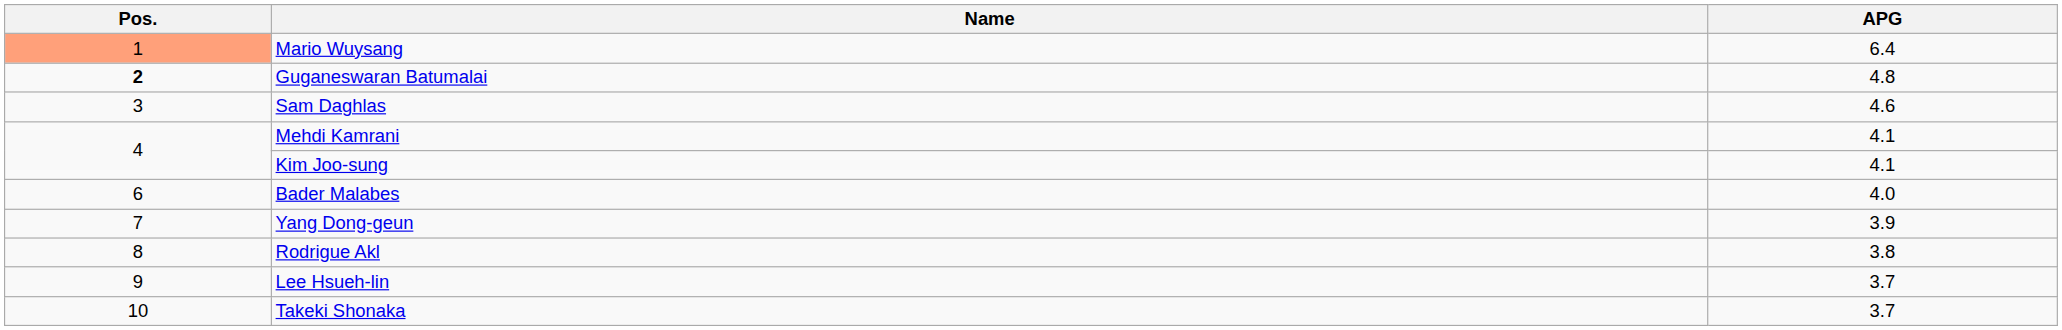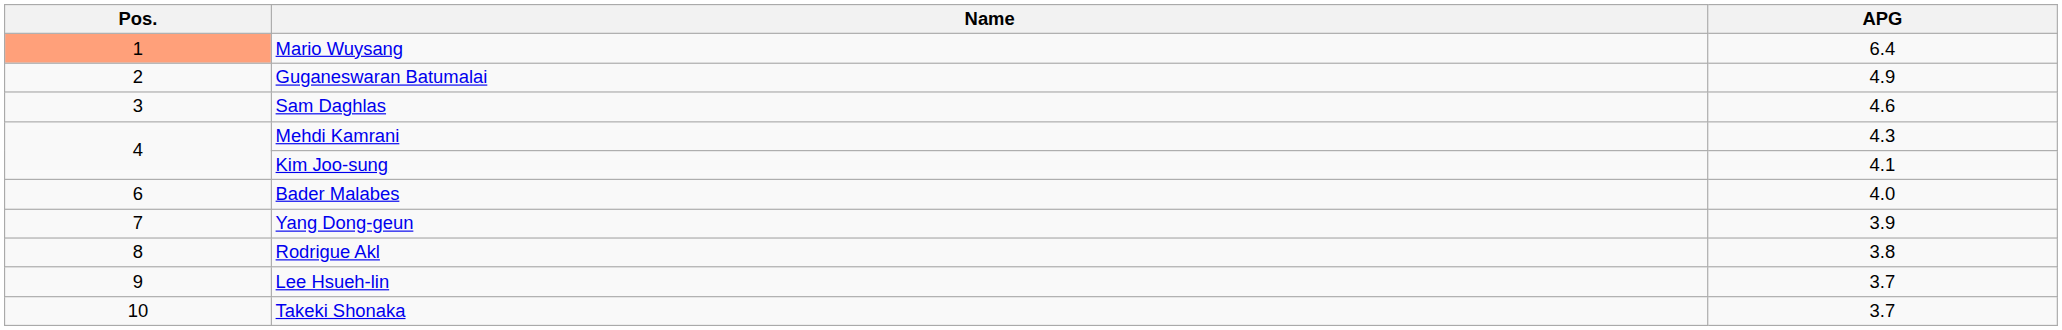Guganeswaran Batumalai | Pos.: bold -> normal
Guganeswaran Batumalai | APG: 4.8 -> 4.9
Mehdi Kamrani | APG: 4.1 -> 4.3
